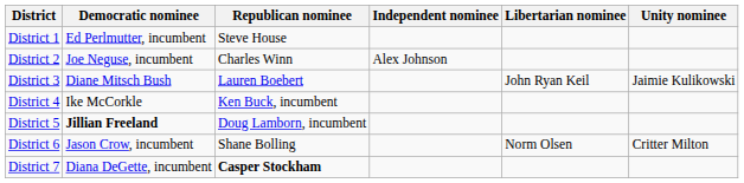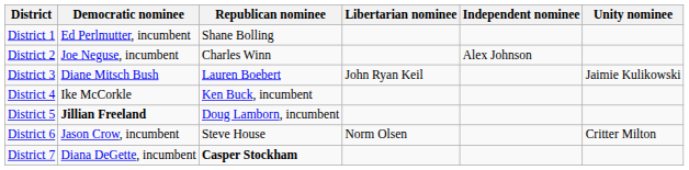columns swapped: Independent nominee <-> Libertarian nominee
District 1 | Republican nominee: Steve House -> Shane Bolling
District 6 | Republican nominee: Shane Bolling -> Steve House
